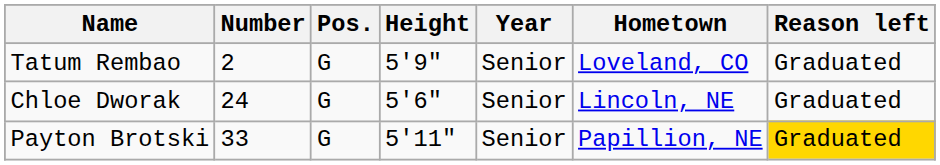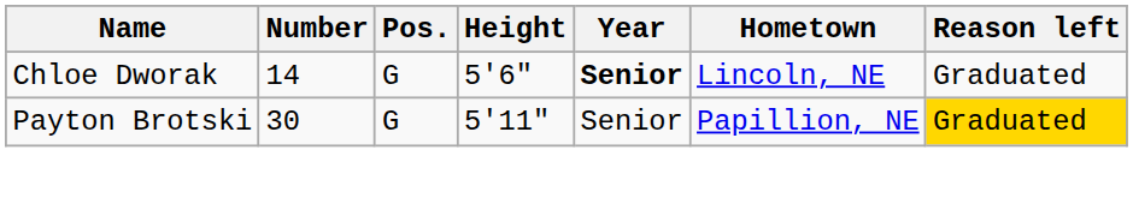- row: Tatum Rembao | 2 | G | 5'9" | Senior | Loveland, CO | Graduated
Chloe Dworak | Number: 24 -> 14
Chloe Dworak | Year: normal -> bold
Payton Brotski | Number: 33 -> 30
